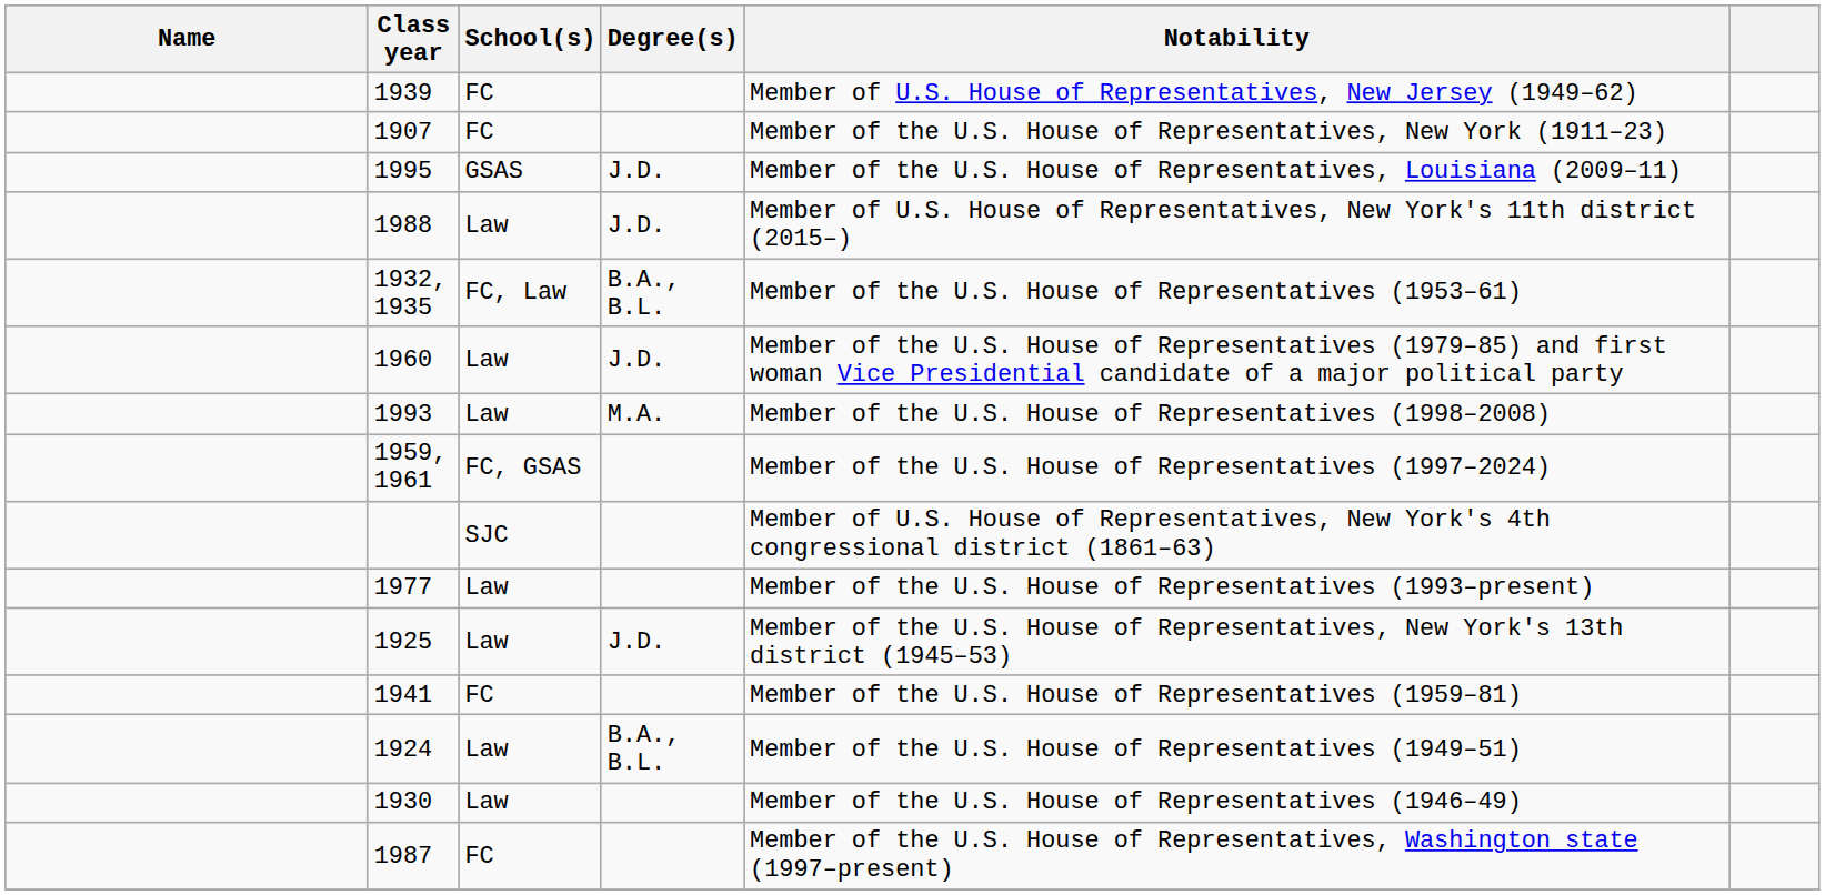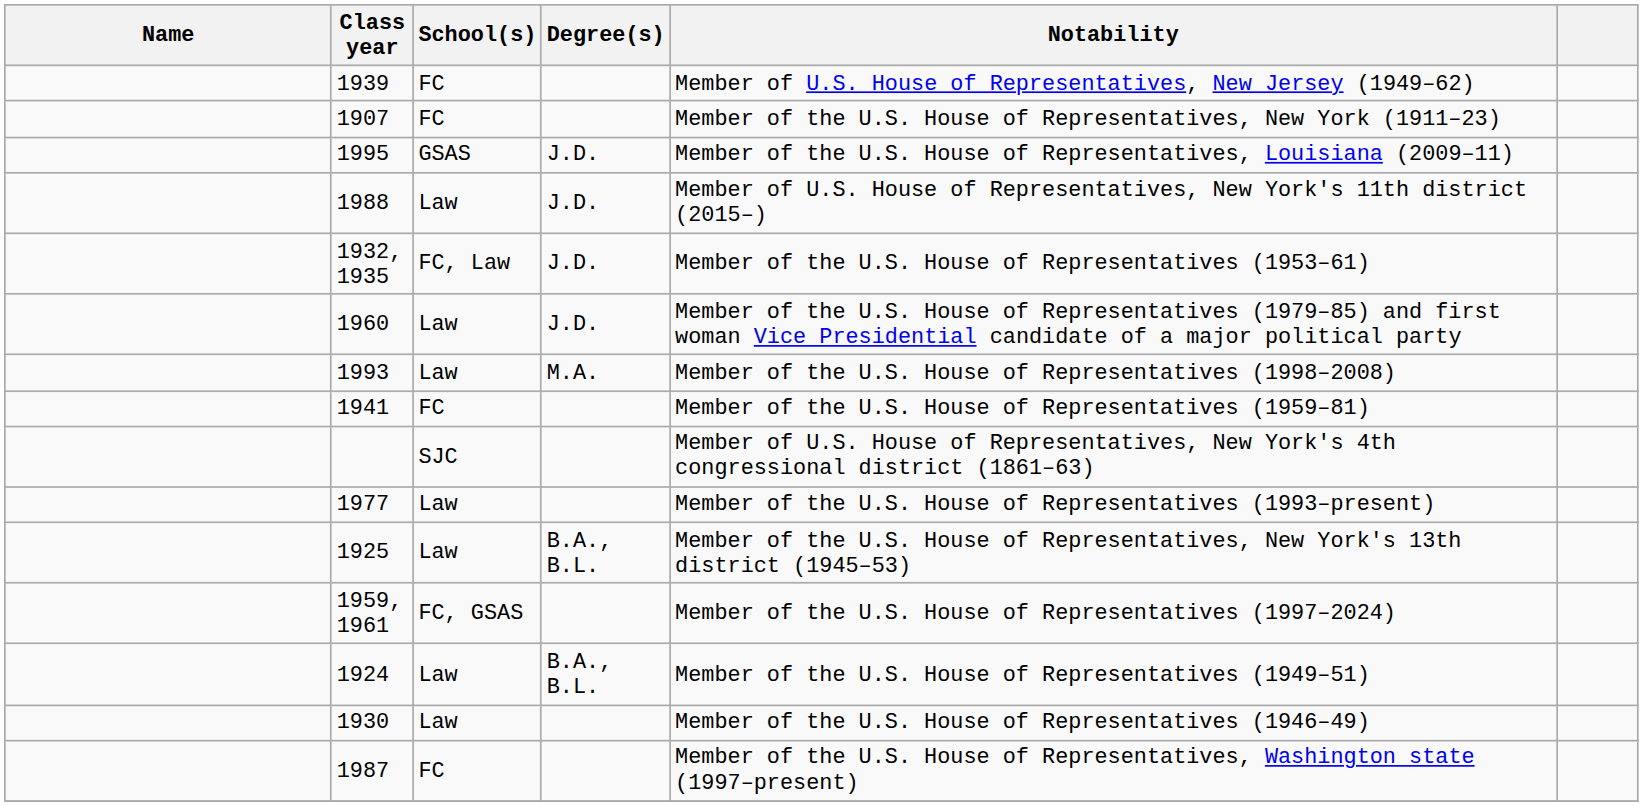1932, 1935 | Degree(s): B.A., B.L. -> J.D.
rows swapped: 1941 <-> 1959, 1961
1925 | Degree(s): J.D. -> B.A., B.L.
